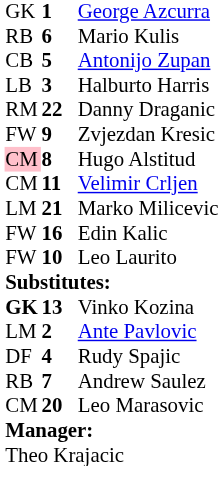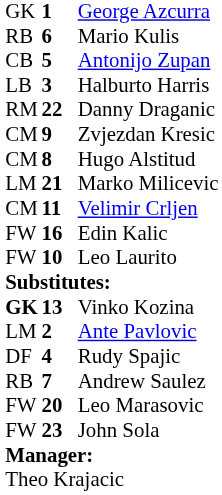Zvjezdan Kresic | column 1: FW -> CM
Hugo Alstitud | column 1: pink background -> no background
rows swapped: Velimir Crljen <-> Marko Milicevic
Leo Marasovic | column 1: CM -> FW
+ row: FW | 23 | John Sola
